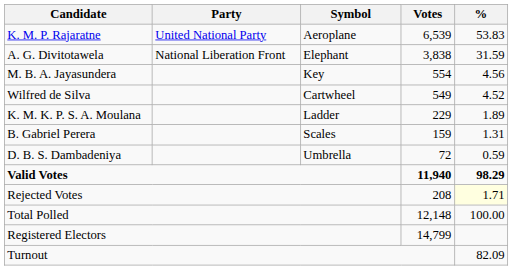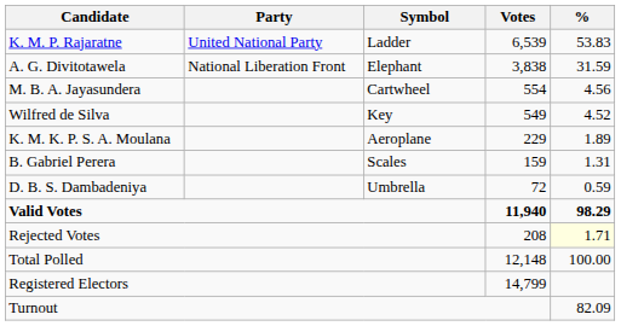K. M. P. Rajaratne | Symbol: Aeroplane -> Ladder
M. B. A. Jayasundera | Symbol: Key -> Cartwheel
Wilfred de Silva | Symbol: Cartwheel -> Key
K. M. K. P. S. A. Moulana | Symbol: Ladder -> Aeroplane
